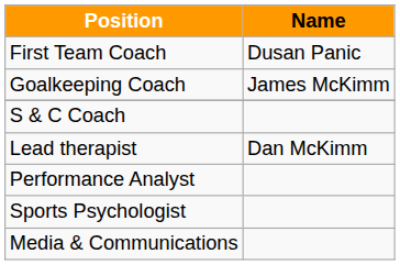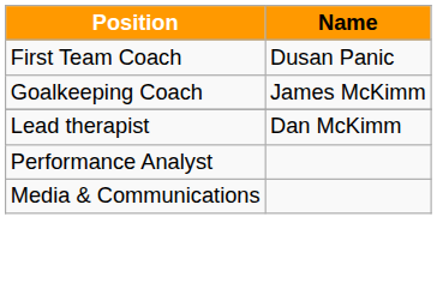- row: S & C Coach
- row: Sports Psychologist
